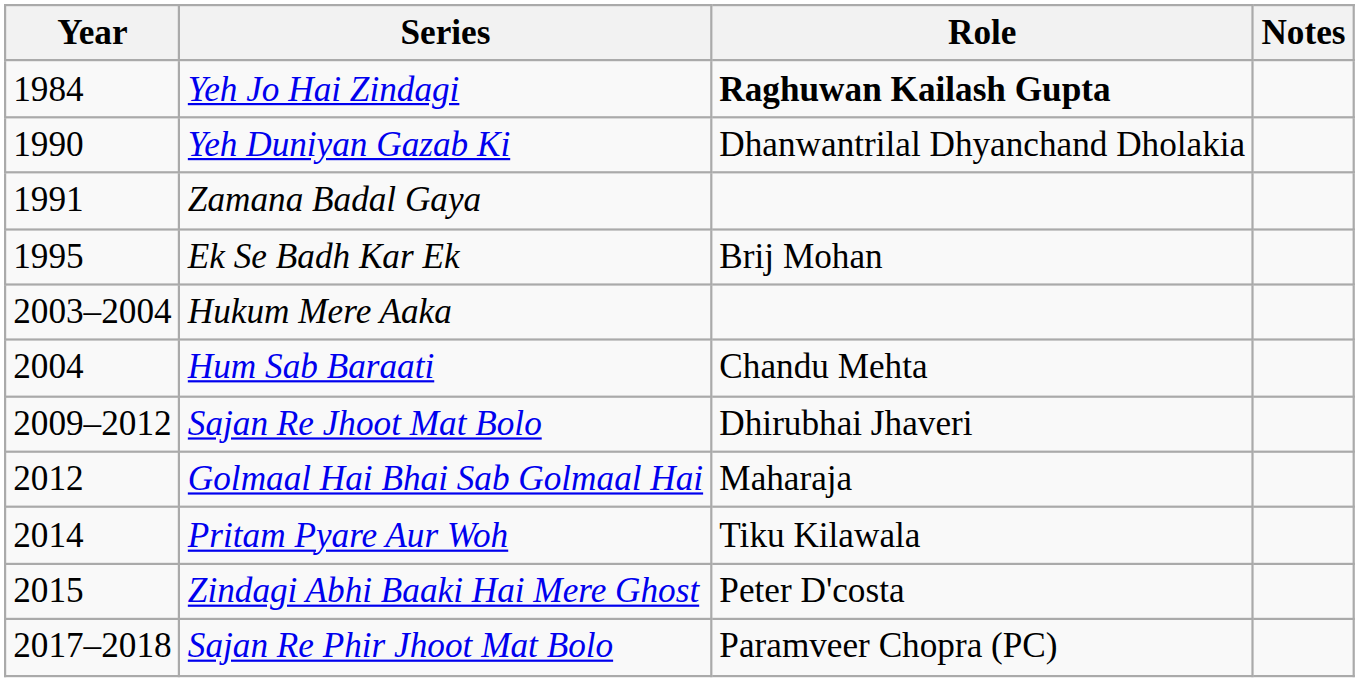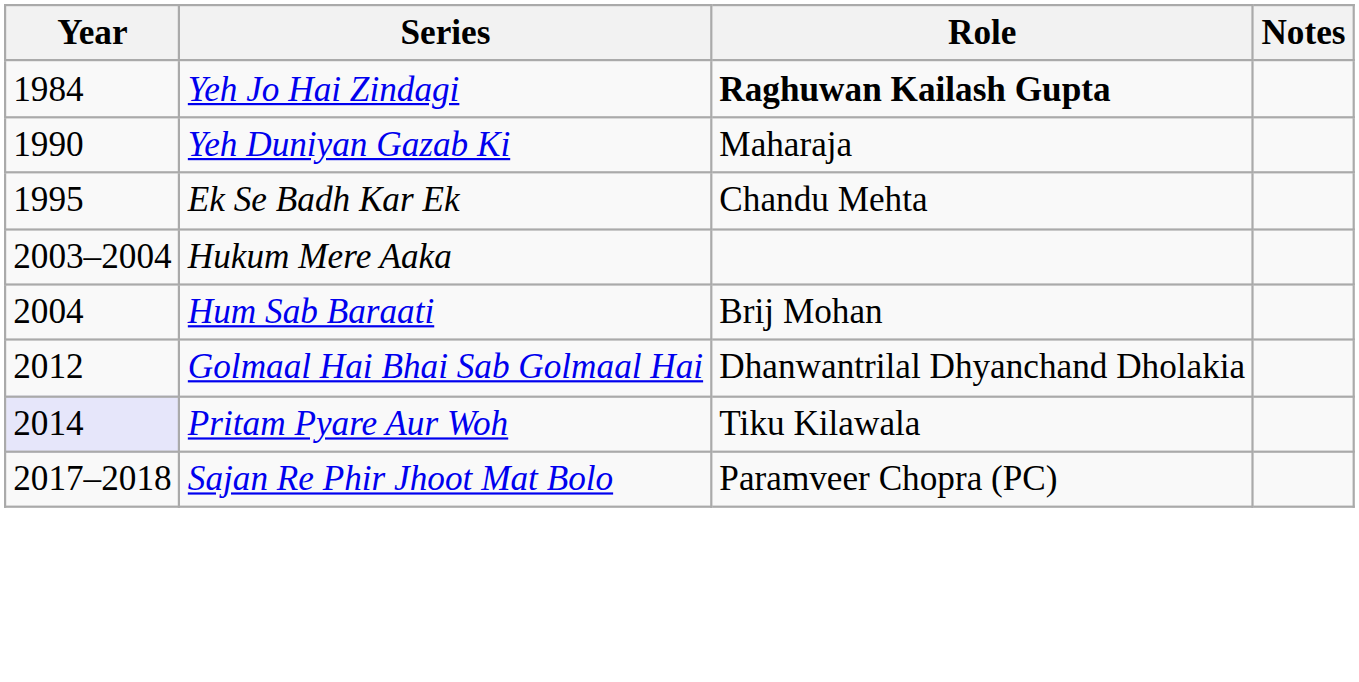Yeh Duniyan Gazab Ki | Role: Dhanwantrilal Dhyanchand Dholakia -> Maharaja
- row: 1991 | Zamana Badal Gaya
Ek Se Badh Kar Ek | Role: Brij Mohan -> Chandu Mehta
Hum Sab Baraati | Role: Chandu Mehta -> Brij Mohan
- row: 2009–2012 | Sajan Re Jhoot Mat Bolo | Dhirubhai Jhaveri
Golmaal Hai Bhai Sab Golmaal Hai | Role: Maharaja -> Dhanwantrilal Dhyanchand Dholakia
Pritam Pyare Aur Woh | Year: no background -> lavender background
- row: 2015 | Zindagi Abhi Baaki Hai Mere Ghost | Peter D'costa
